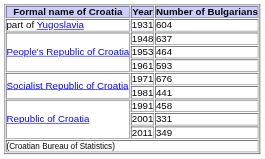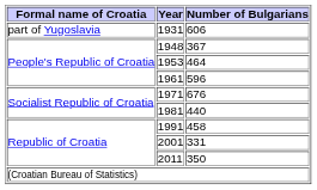1931 | Number of Bulgarians: 604 -> 606
1948 | Number of Bulgarians: 637 -> 367
1961 | Number of Bulgarians: 593 -> 596
1981 | Number of Bulgarians: 441 -> 440
2011 | Number of Bulgarians: 349 -> 350
